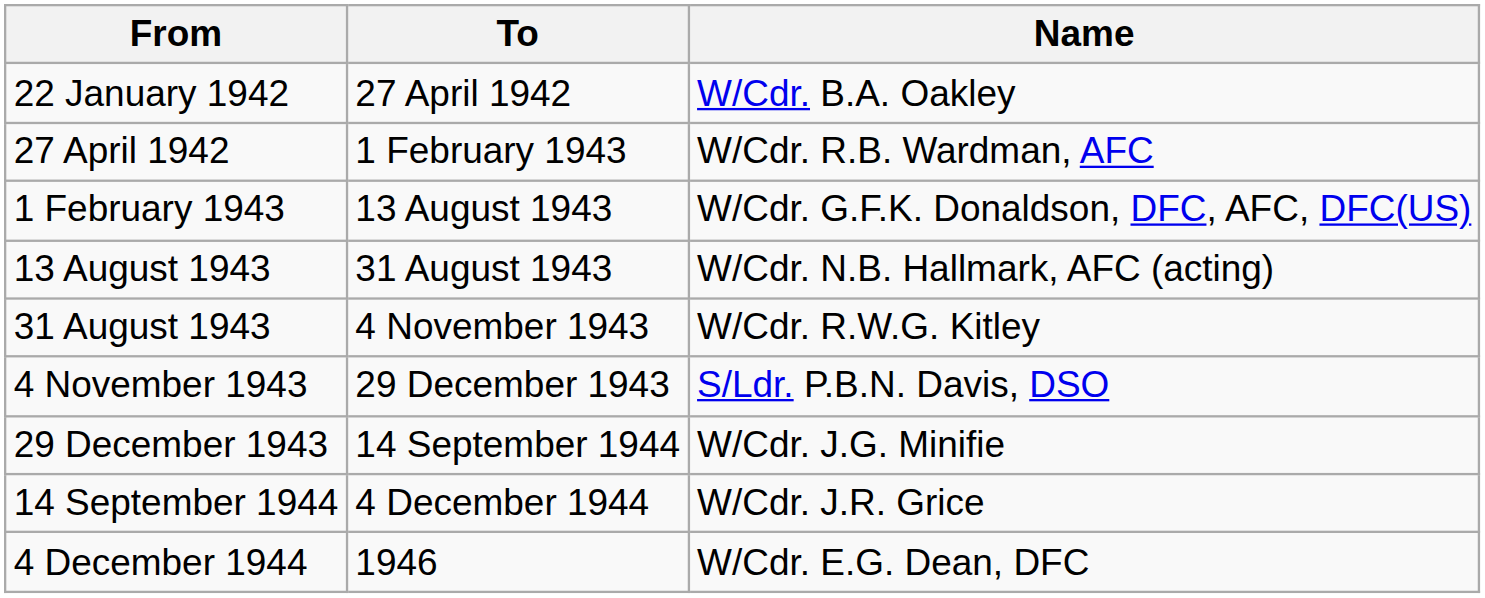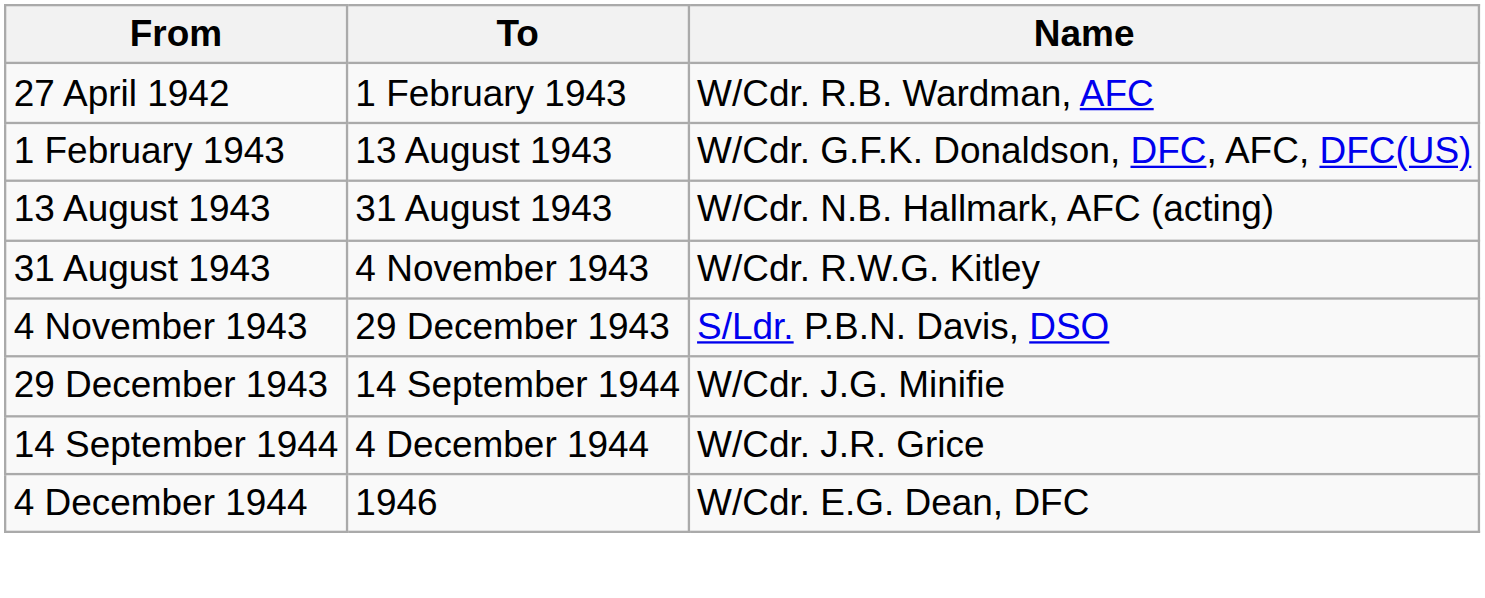- row: 22 January 1942 | 27 April 1942 | W/Cdr. B.A. Oakley
